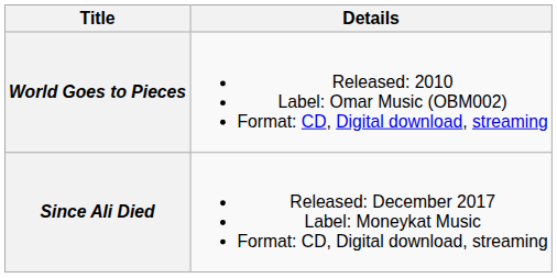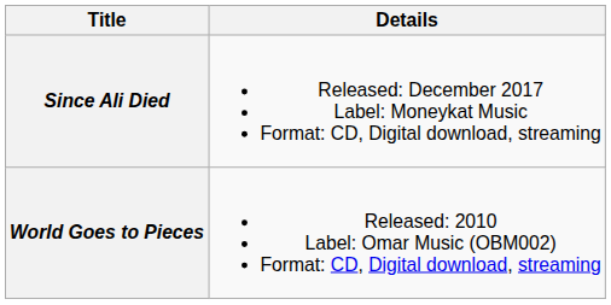rows swapped: World Goes to Pieces <-> Since Ali Died
